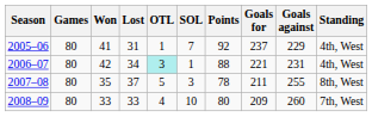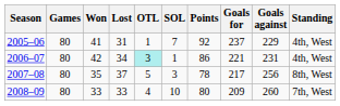2006–07 | Points: 88 -> 86
2007–08 | Goals for: 211 -> 217
2007–08 | Goals against: 255 -> 256
